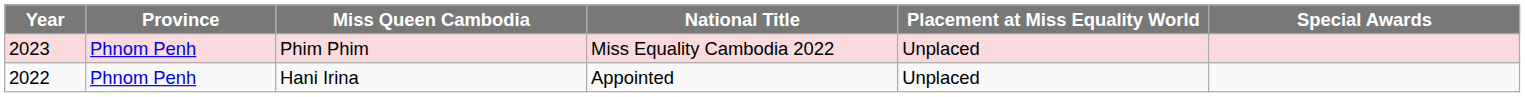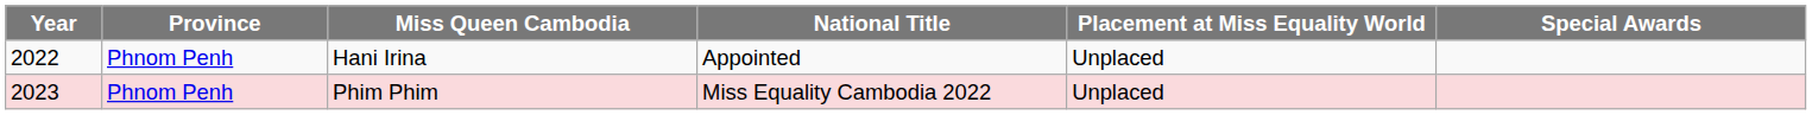rows swapped: Phim Phim <-> Hani Irina
